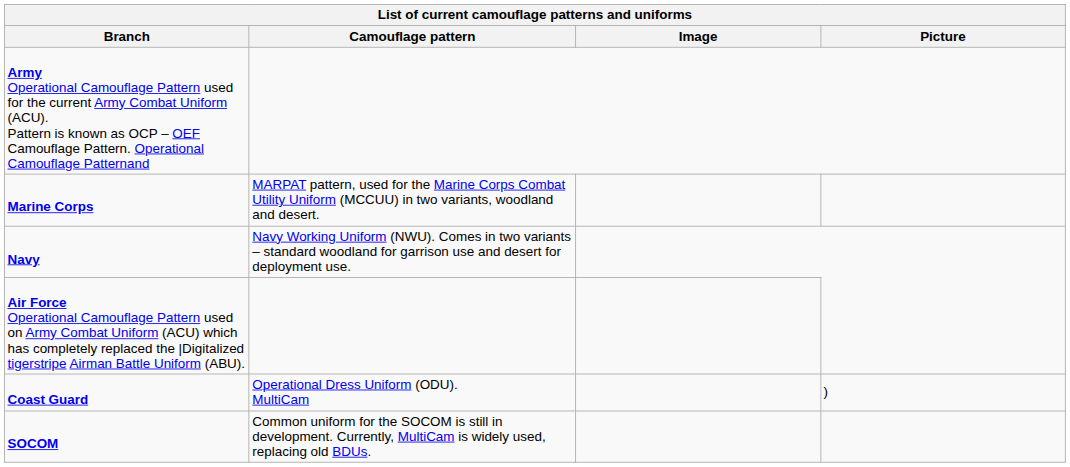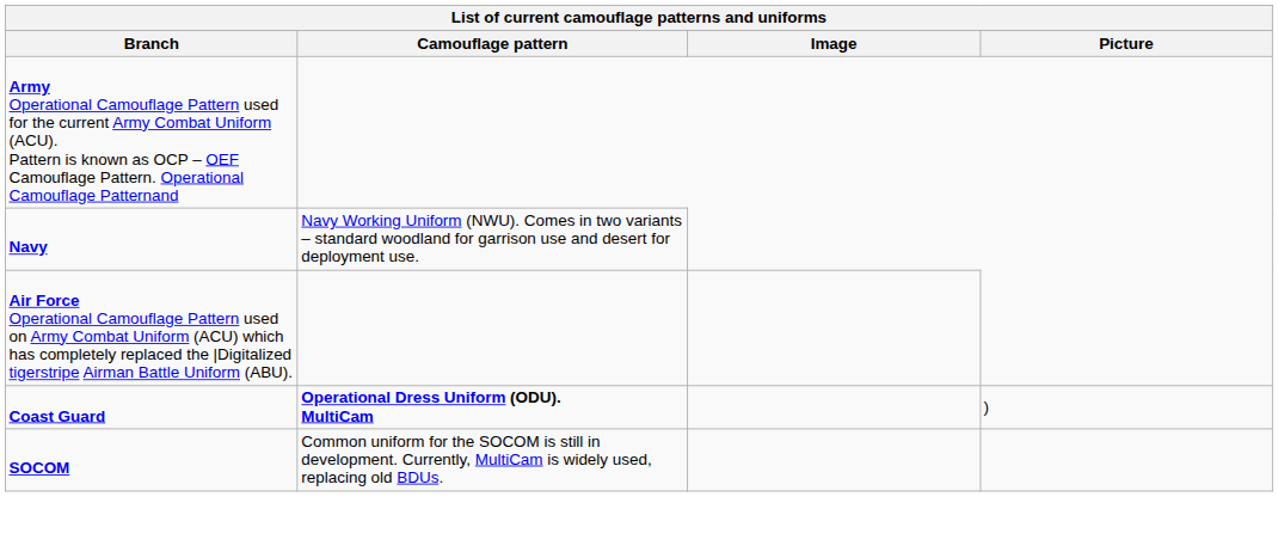- row: Marine Corps | MARPAT pattern, used for the Marine Corps Combat Utility Uniform (MCCUU) in two variants, woodland and desert.
Coast Guard | Camouflage pattern: normal -> bold
